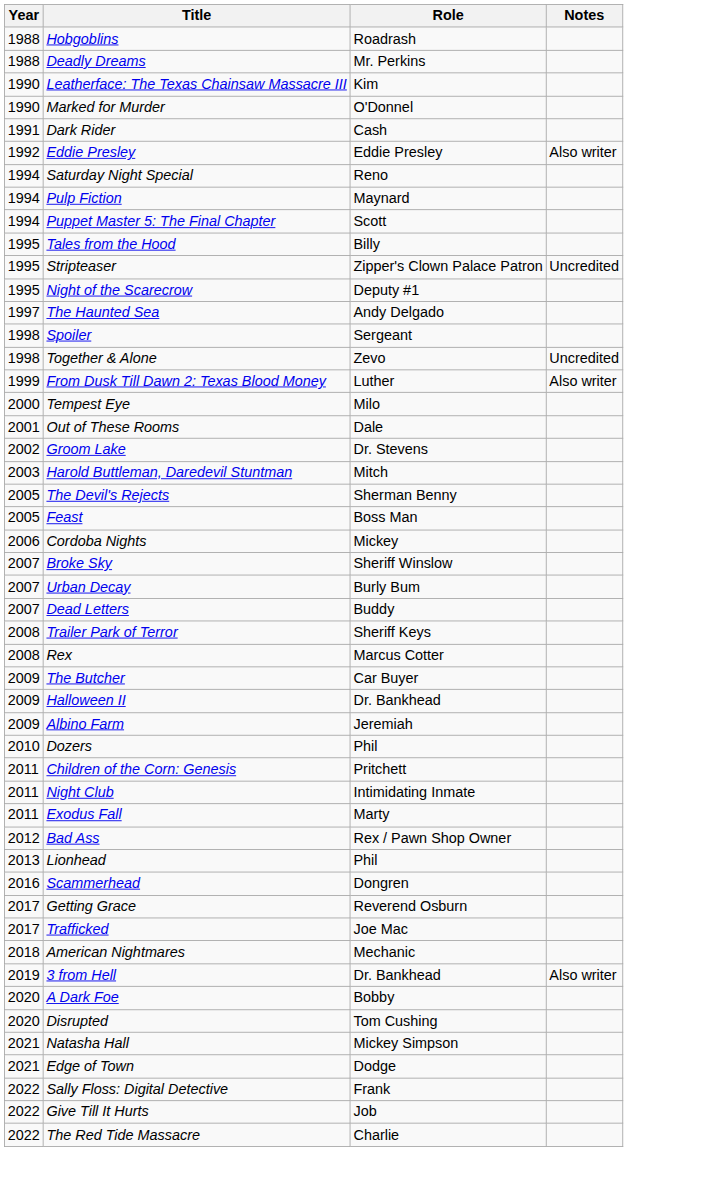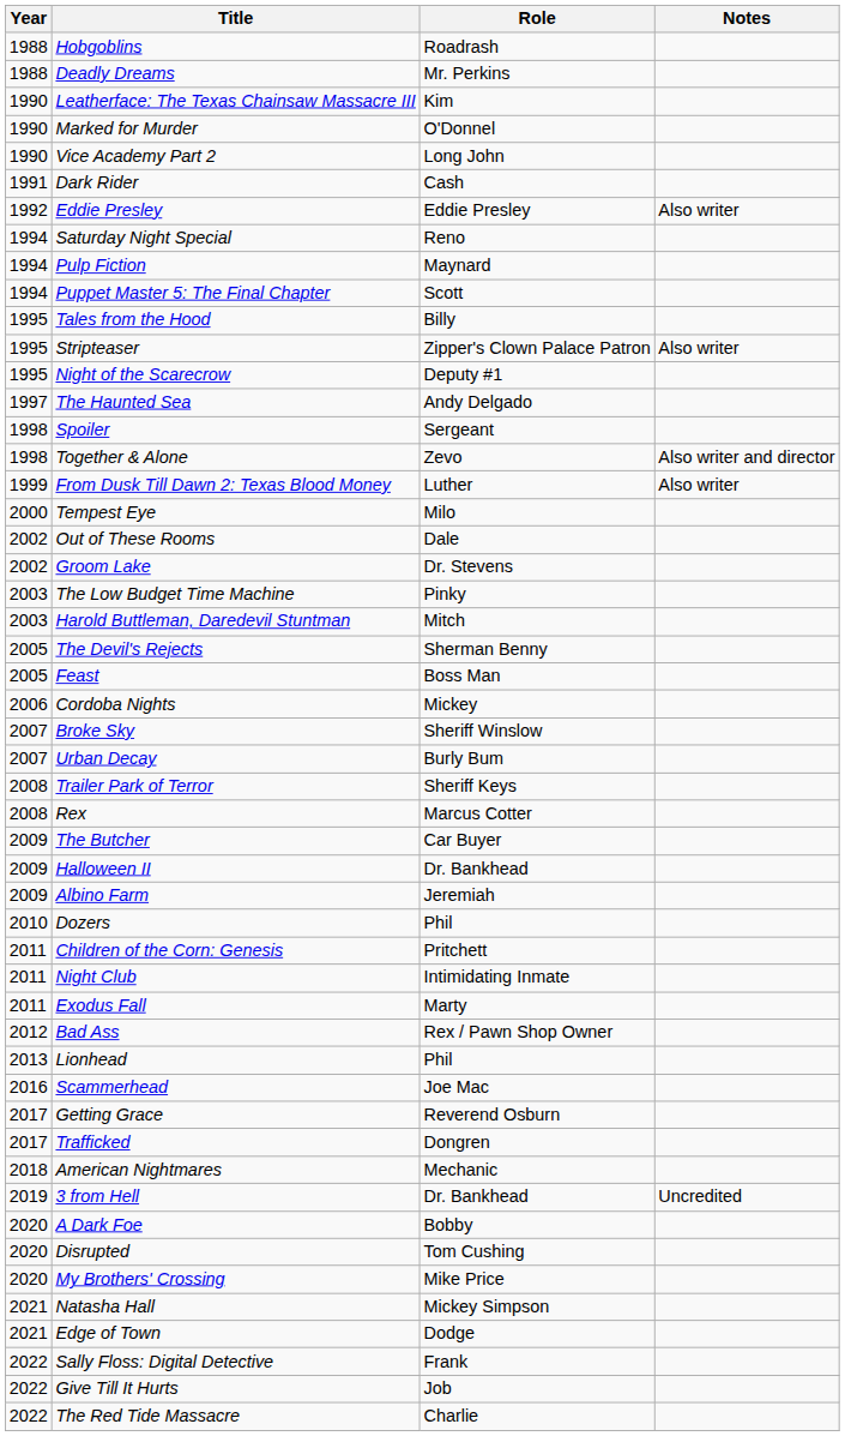+ row: 1990 | Vice Academy Part 2 | Long John
Stripteaser | Notes: Uncredited -> Also writer
Together & Alone | Notes: Uncredited -> Also writer and director
Out of These Rooms | Year: 2001 -> 2002
+ row: 2003 | The Low Budget Time Machine | Pinky
- row: 2007 | Dead Letters | Buddy
Scammerhead | Role: Dongren -> Joe Mac
Trafficked | Role: Joe Mac -> Dongren
3 from Hell | Notes: Also writer -> Uncredited
+ row: 2020 | My Brothers' Crossing | Mike Price
